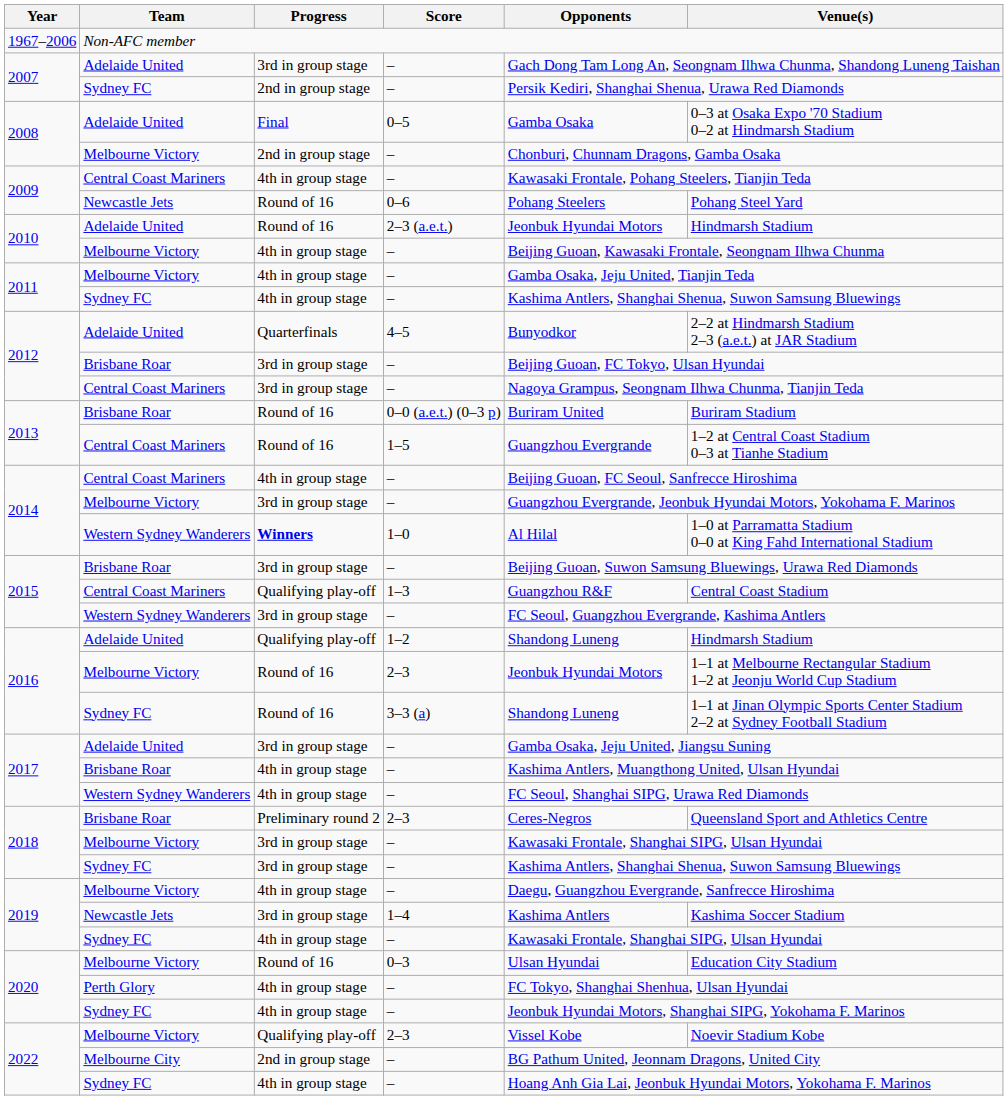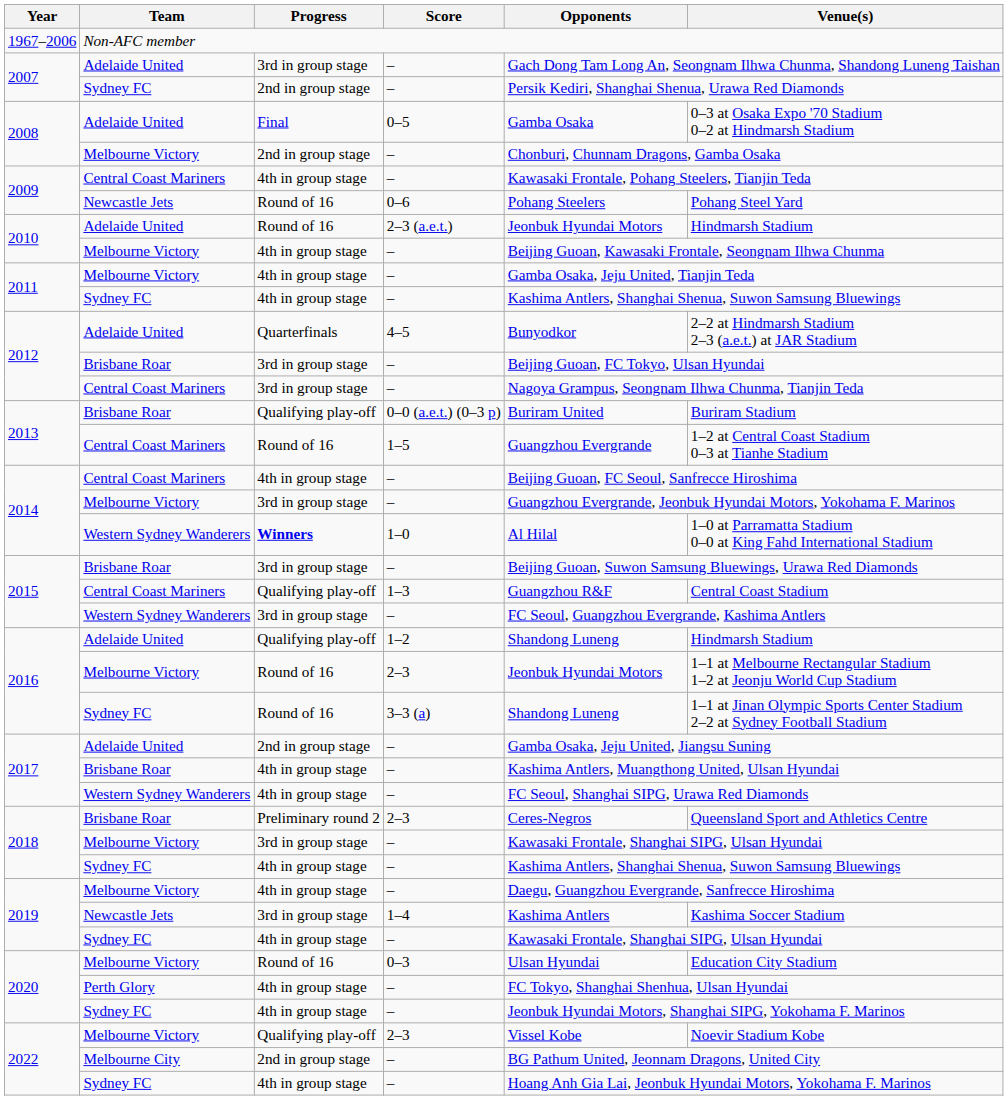2013 / Brisbane Roar | Progress: Round of 16 -> Qualifying play-off
2017 / Adelaide United | Progress: 3rd in group stage -> 2nd in group stage
2018 / Sydney FC | Progress: 3rd in group stage -> 4th in group stage
